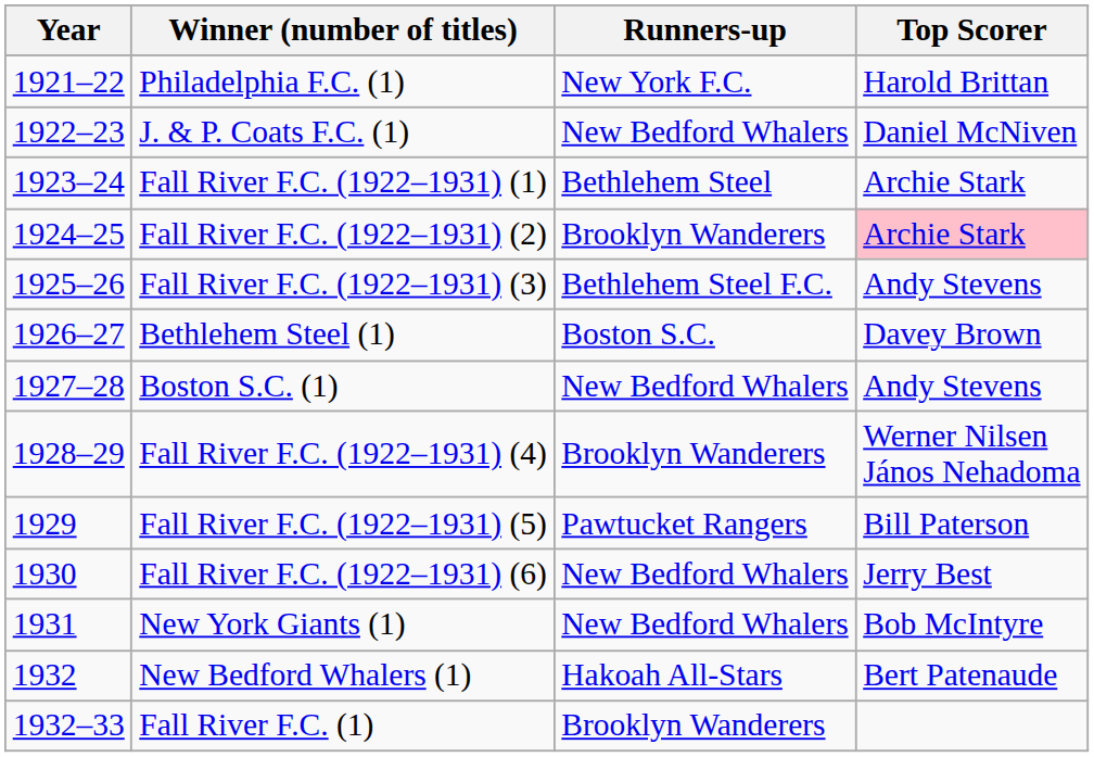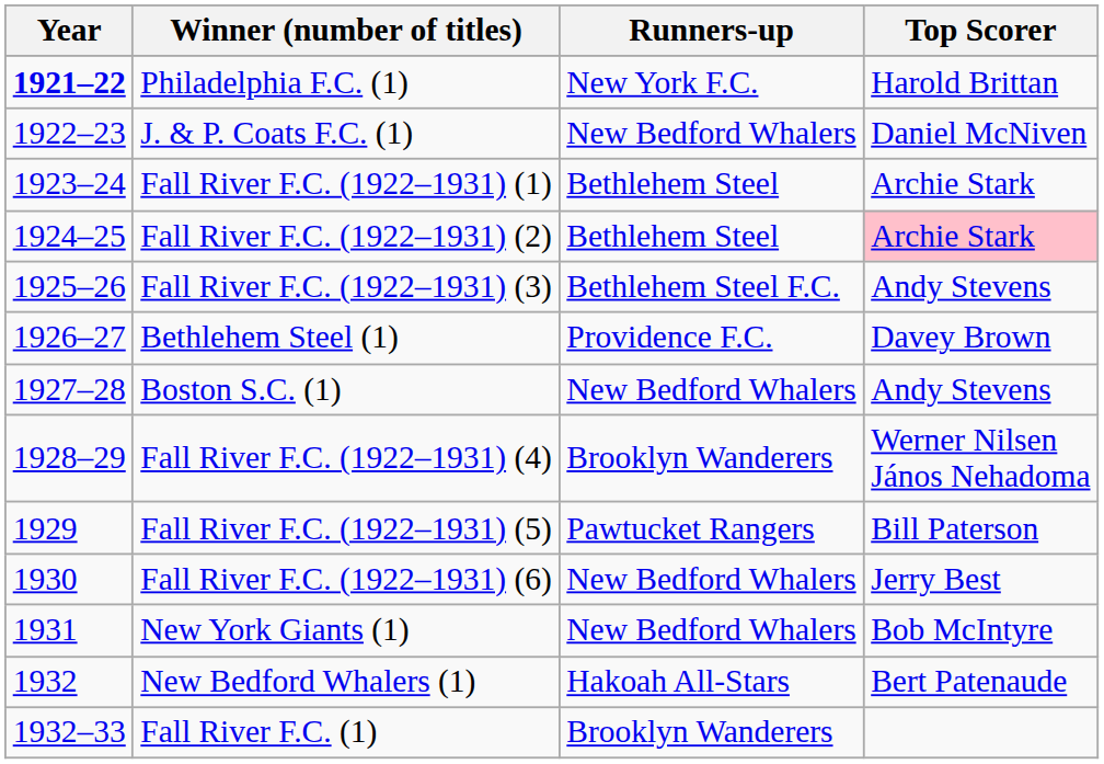Philadelphia F.C. (1) | Year: normal -> bold
Fall River F.C. (1922–1931) (2) | Runners-up: Brooklyn Wanderers -> Bethlehem Steel
Bethlehem Steel (1) | Runners-up: Boston S.C. -> Providence F.C.
